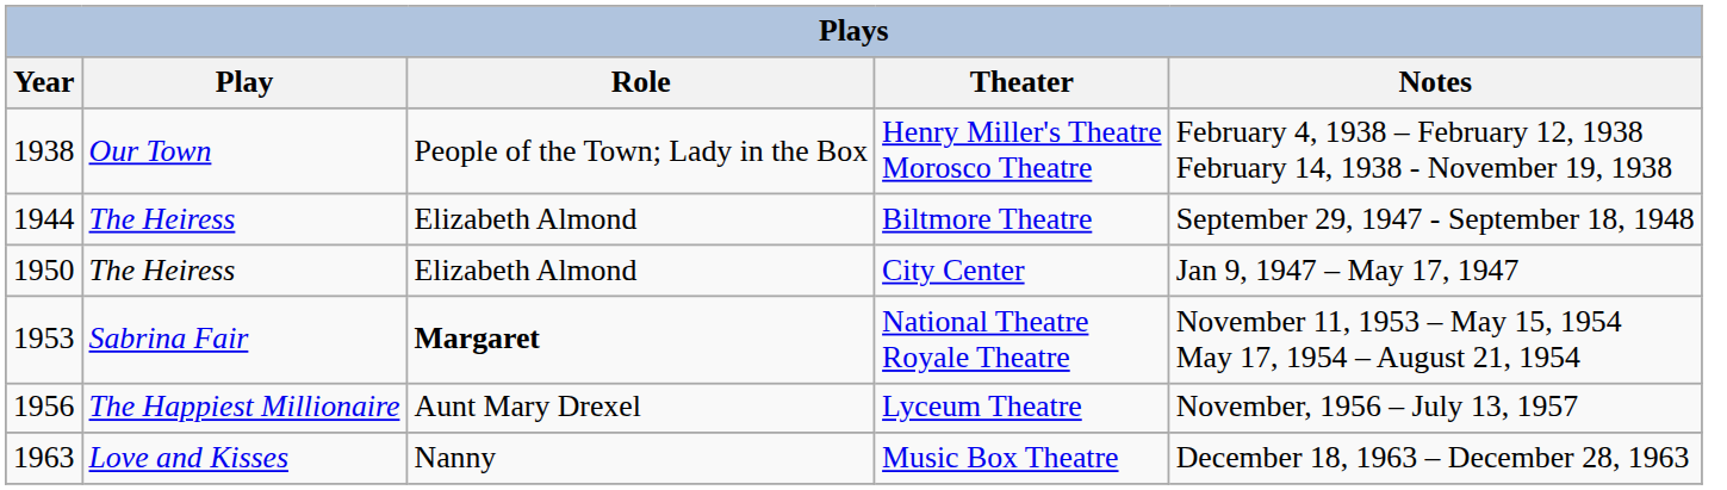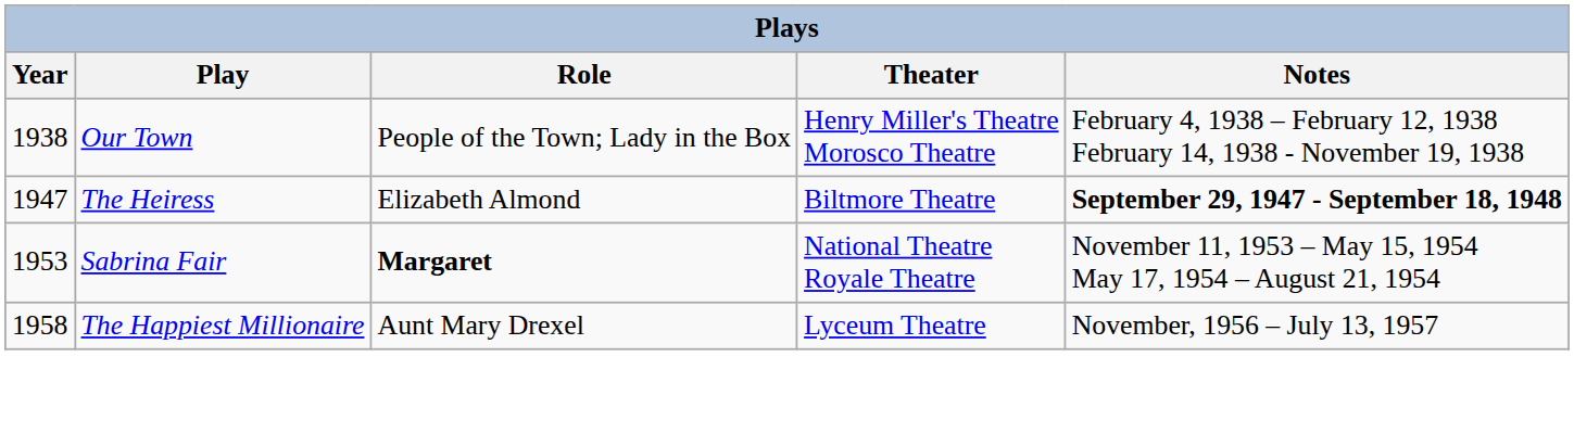Biltmore Theatre | Year: 1944 -> 1947
Biltmore Theatre | Notes: normal -> bold
- row: 1950 | The Heiress | Elizabeth Almond | City Center | Jan 9, 1947 – May 17, 1947
Lyceum Theatre | Year: 1956 -> 1958
- row: 1963 | Love and Kisses | Nanny | Music Box Theatre | December 18, 1963 – December 28, 1963
